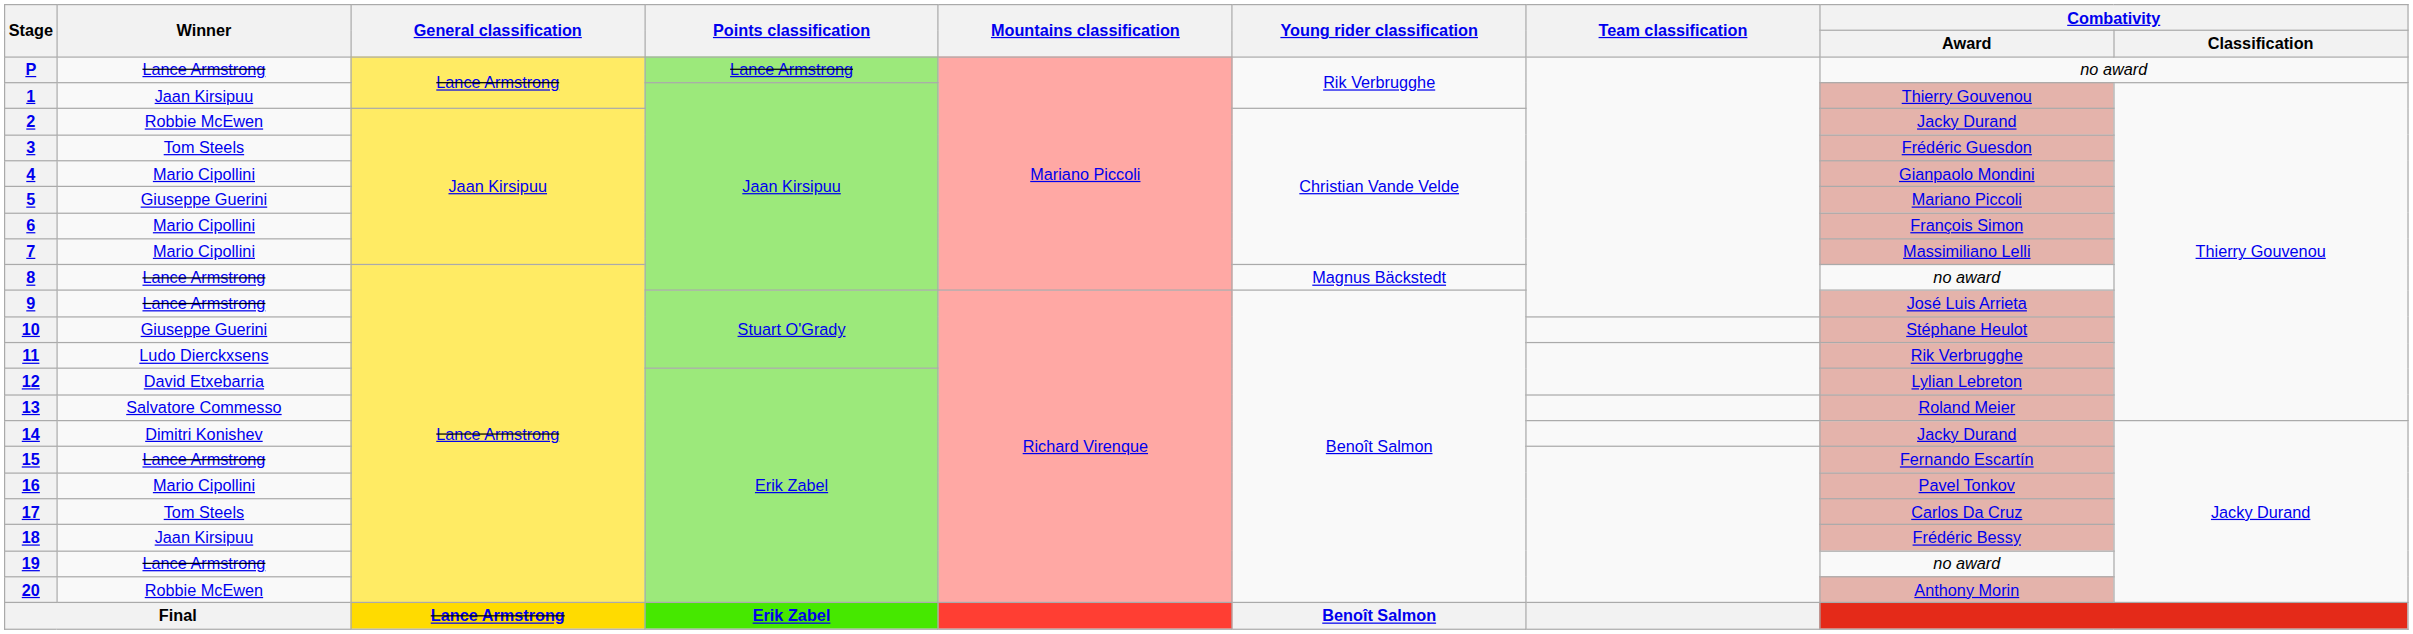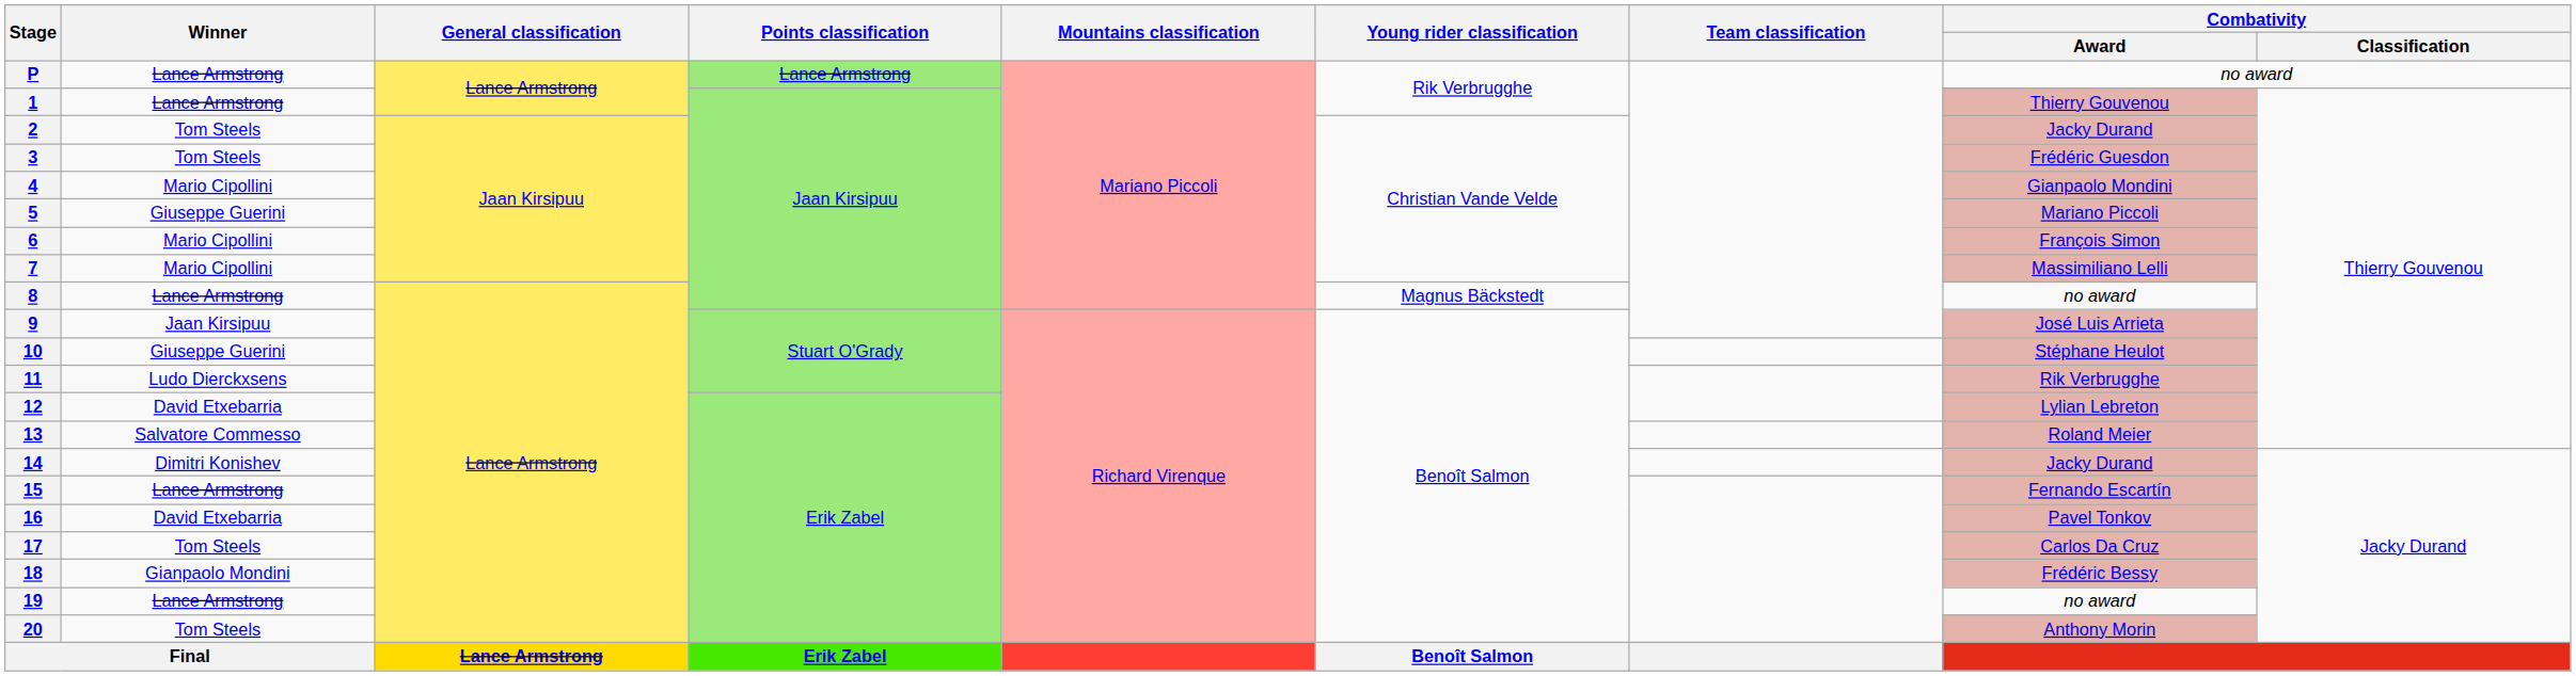1 | Winner: Jaan Kirsipuu -> Lance Armstrong
2 | Winner: Robbie McEwen -> Tom Steels
9 | Winner: Lance Armstrong -> Jaan Kirsipuu
16 | Winner: Mario Cipollini -> David Etxebarria
18 | Winner: Jaan Kirsipuu -> Gianpaolo Mondini
20 | Winner: Robbie McEwen -> Tom Steels
